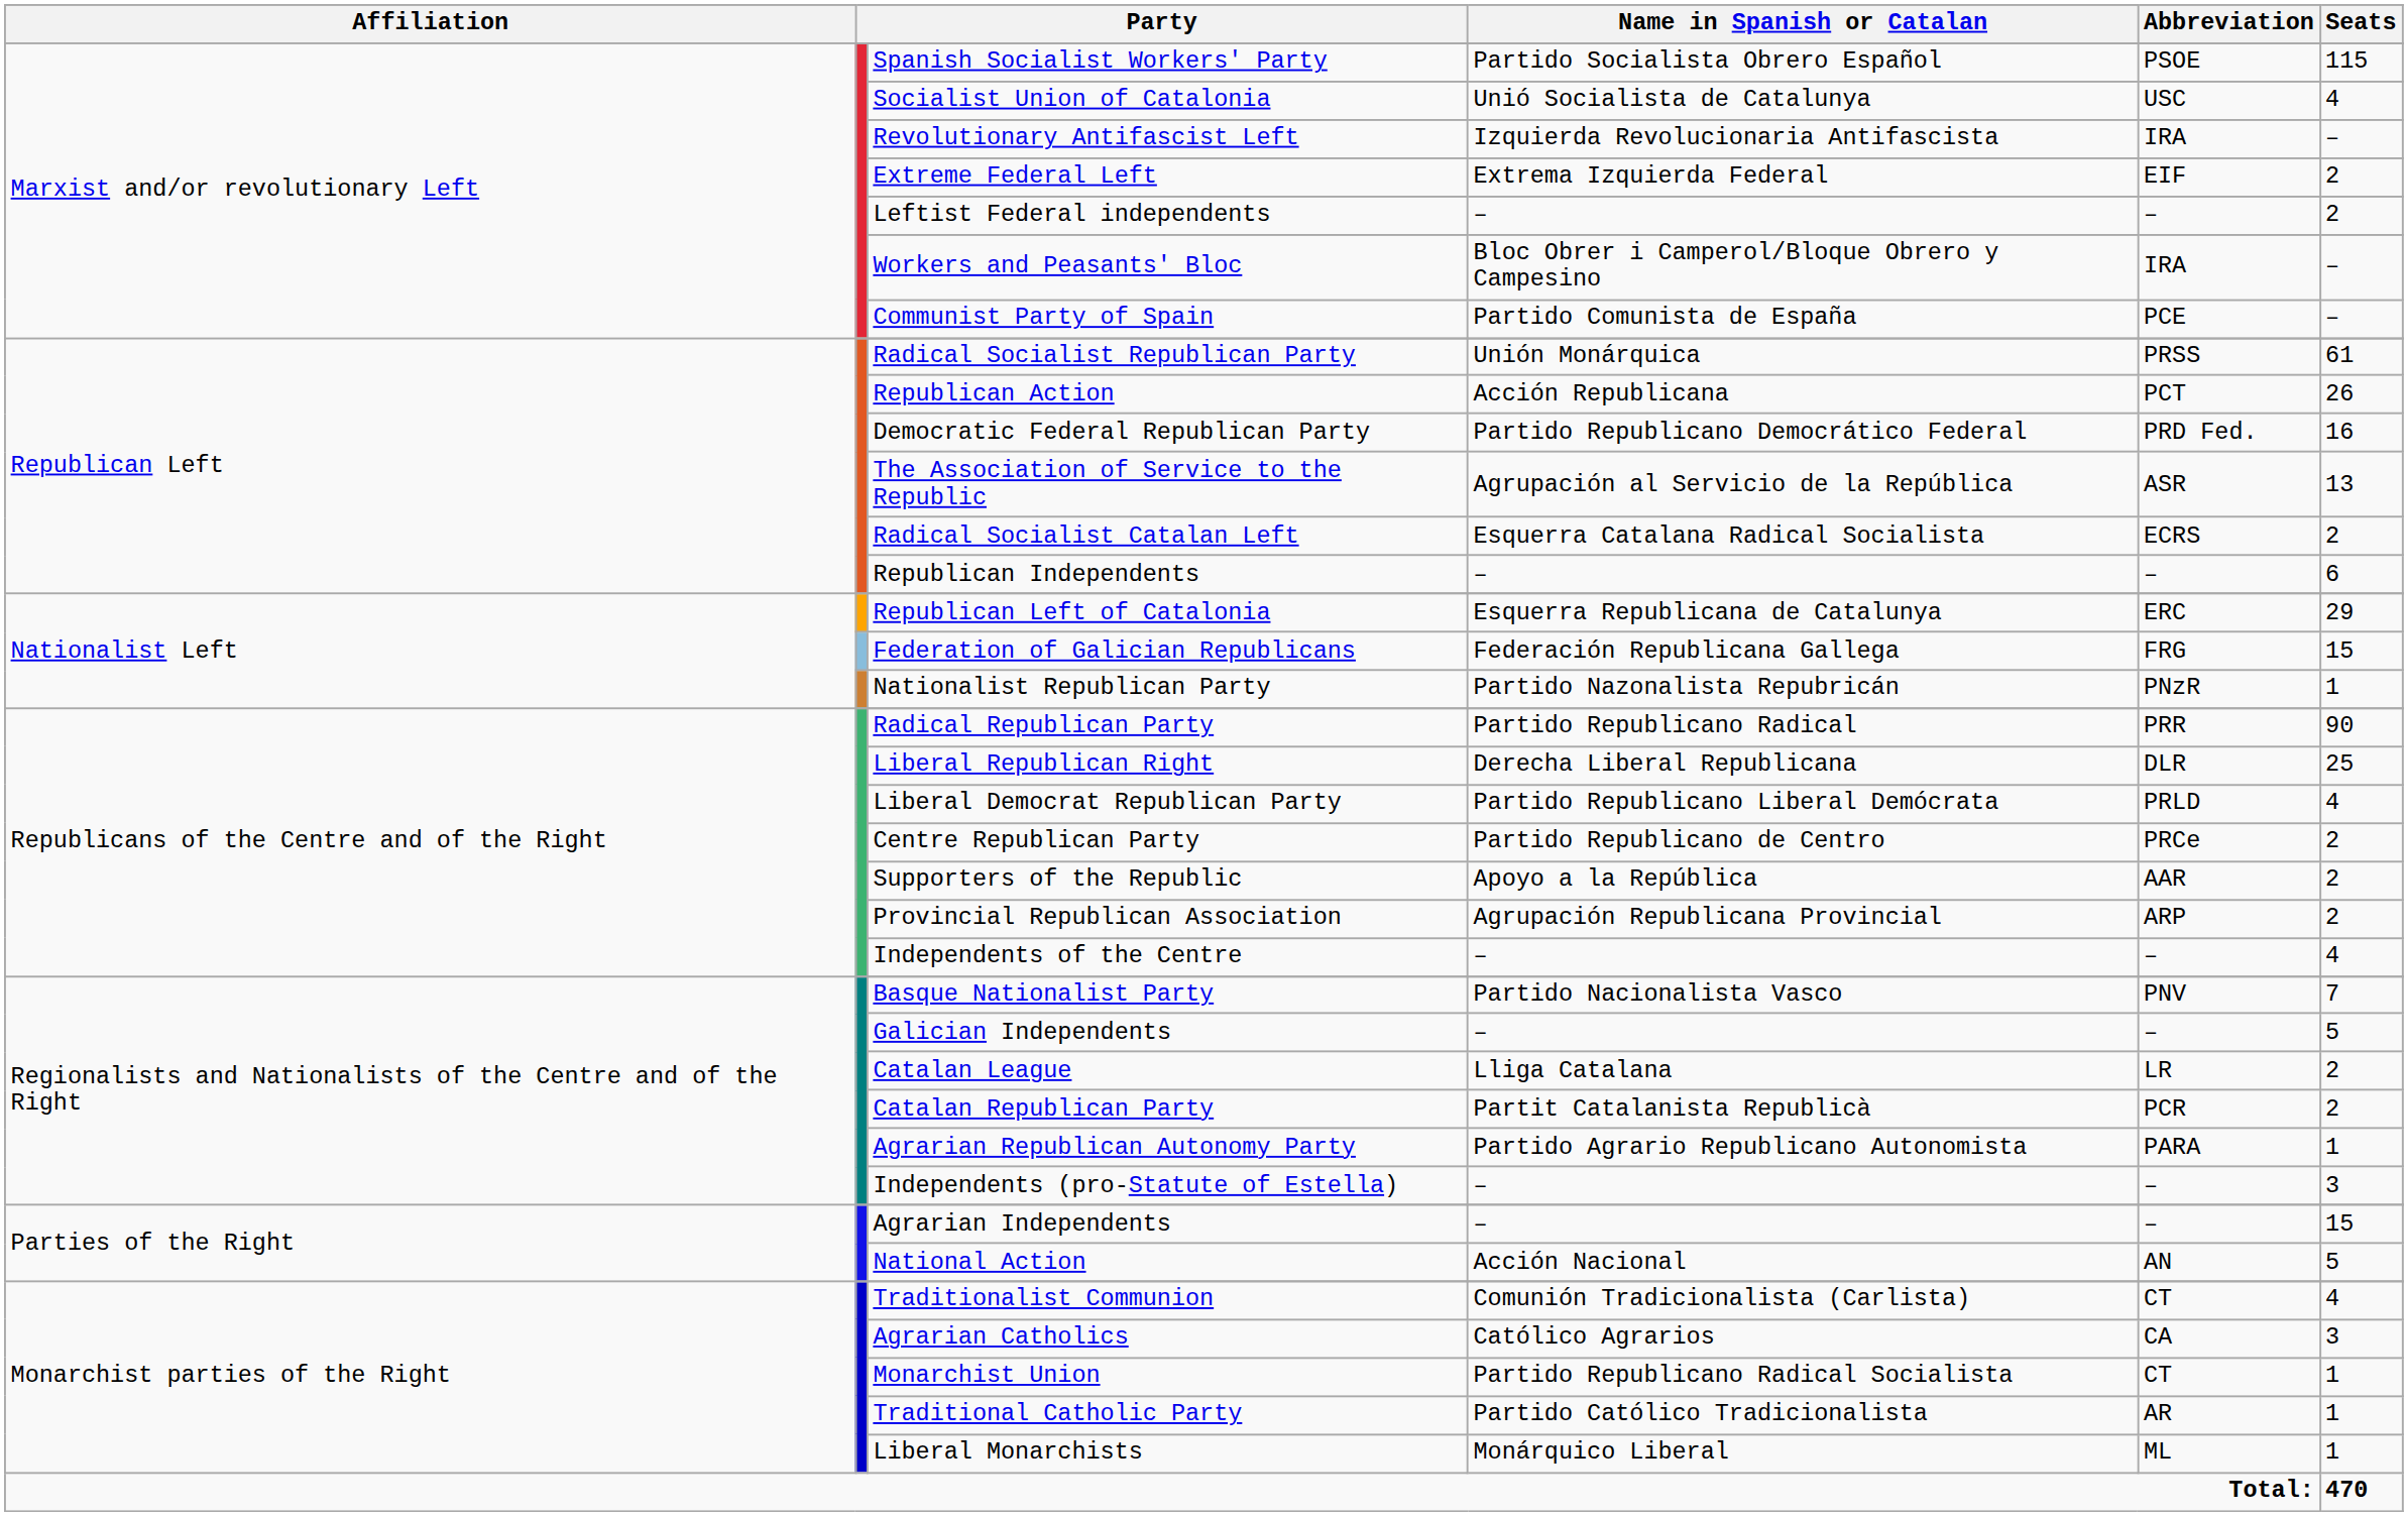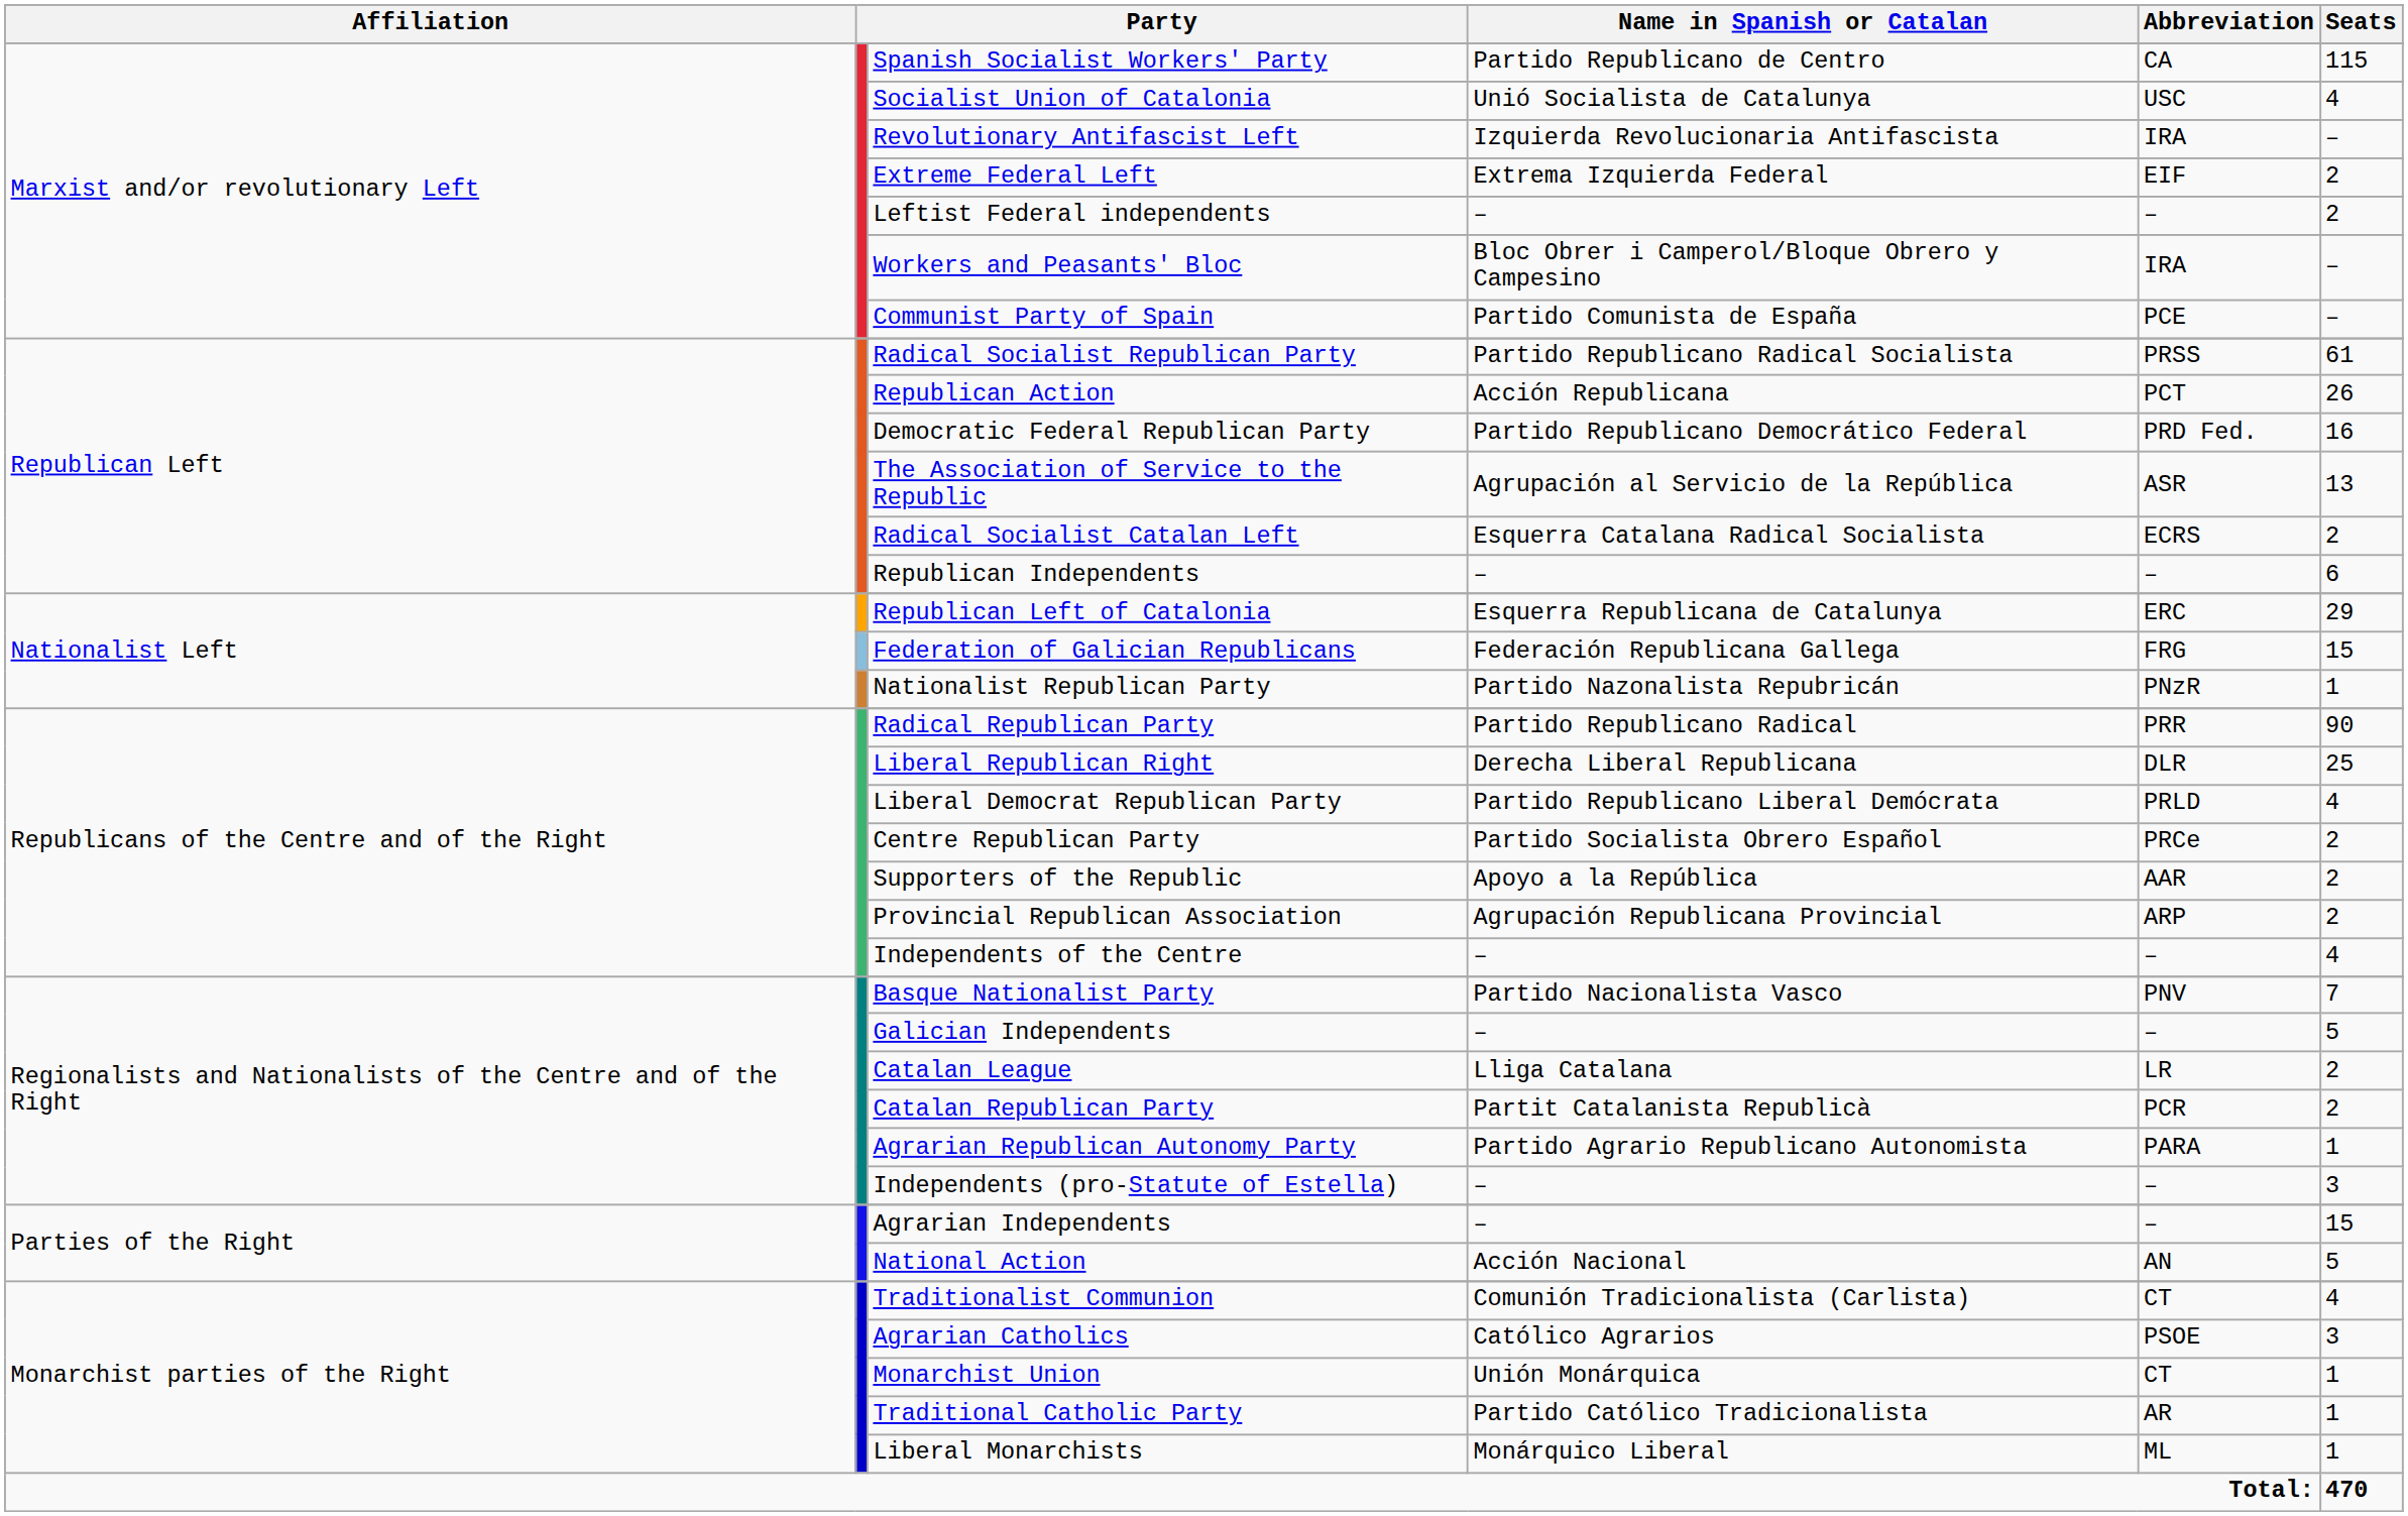Spanish Socialist Workers' Party | Name in Spanish or Catalan: Partido Socialista Obrero Español -> Partido Republicano de Centro
Spanish Socialist Workers' Party | Abbreviation: PSOE -> CA
Radical Socialist Republican Party | Name in Spanish or Catalan: Unión Monárquica -> Partido Republicano Radical Socialista
Centre Republican Party | Name in Spanish or Catalan: Partido Republicano de Centro -> Partido Socialista Obrero Español
Agrarian Catholics | Abbreviation: CA -> PSOE
Monarchist Union | Name in Spanish or Catalan: Partido Republicano Radical Socialista -> Unión Monárquica
